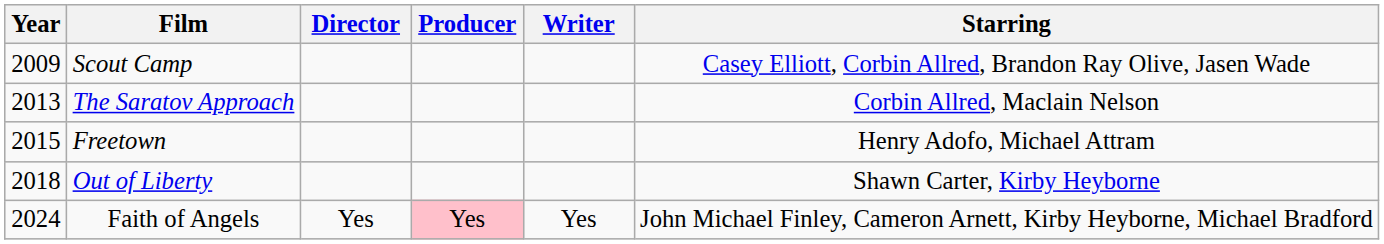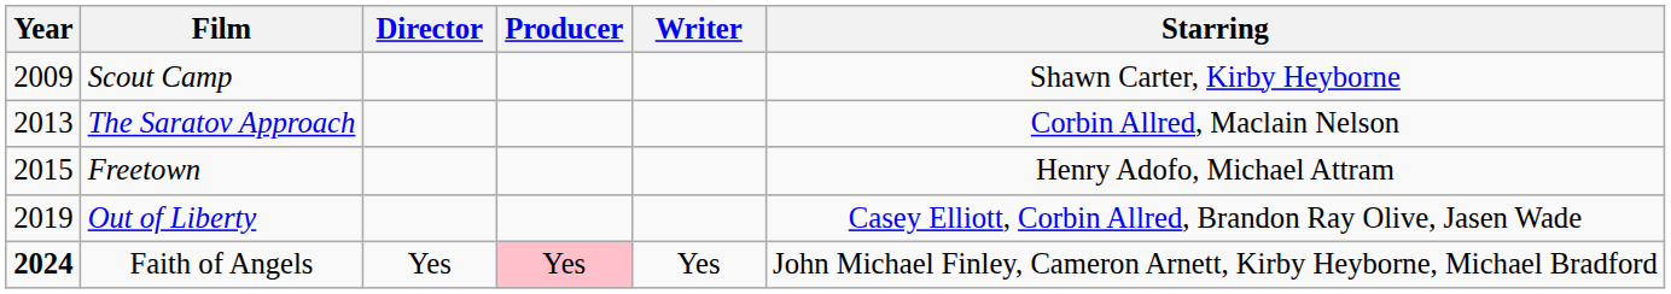Scout Camp | Starring: Casey Elliott, Corbin Allred, Brandon Ray Olive, Jasen Wade -> Shawn Carter, Kirby Heyborne
Out of Liberty | Year: 2018 -> 2019
Out of Liberty | Starring: Shawn Carter, Kirby Heyborne -> Casey Elliott, Corbin Allred, Brandon Ray Olive, Jasen Wade
Faith of Angels | Year: normal -> bold
